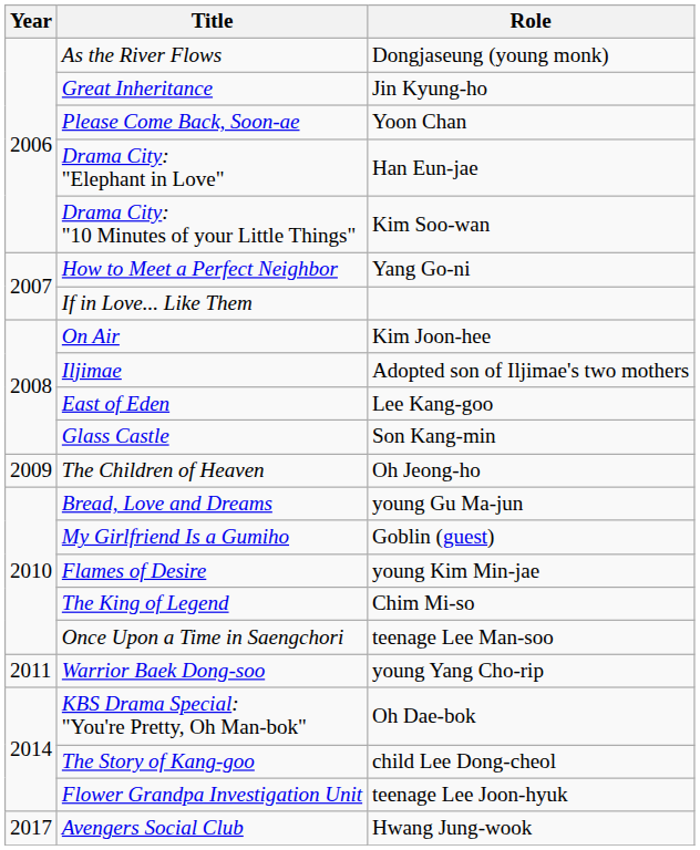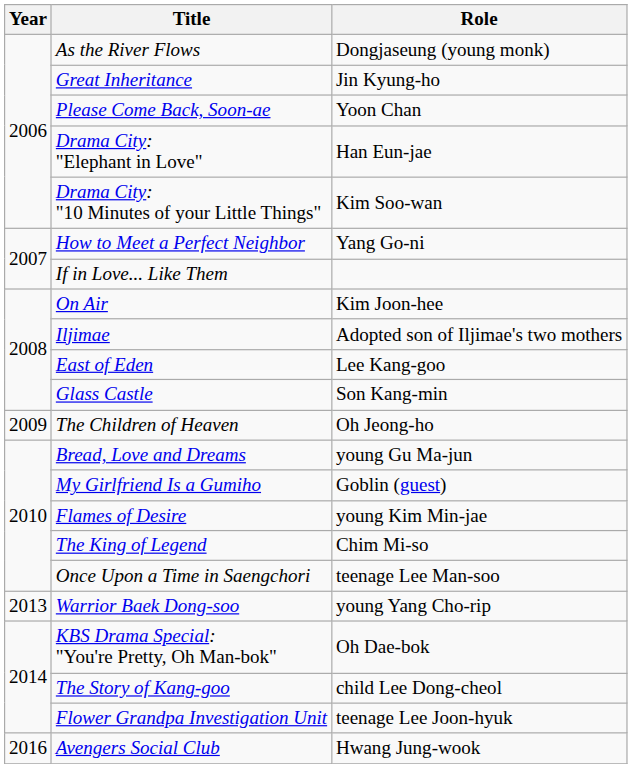Warrior Baek Dong-soo | Year: 2011 -> 2013
Avengers Social Club | Year: 2017 -> 2016
